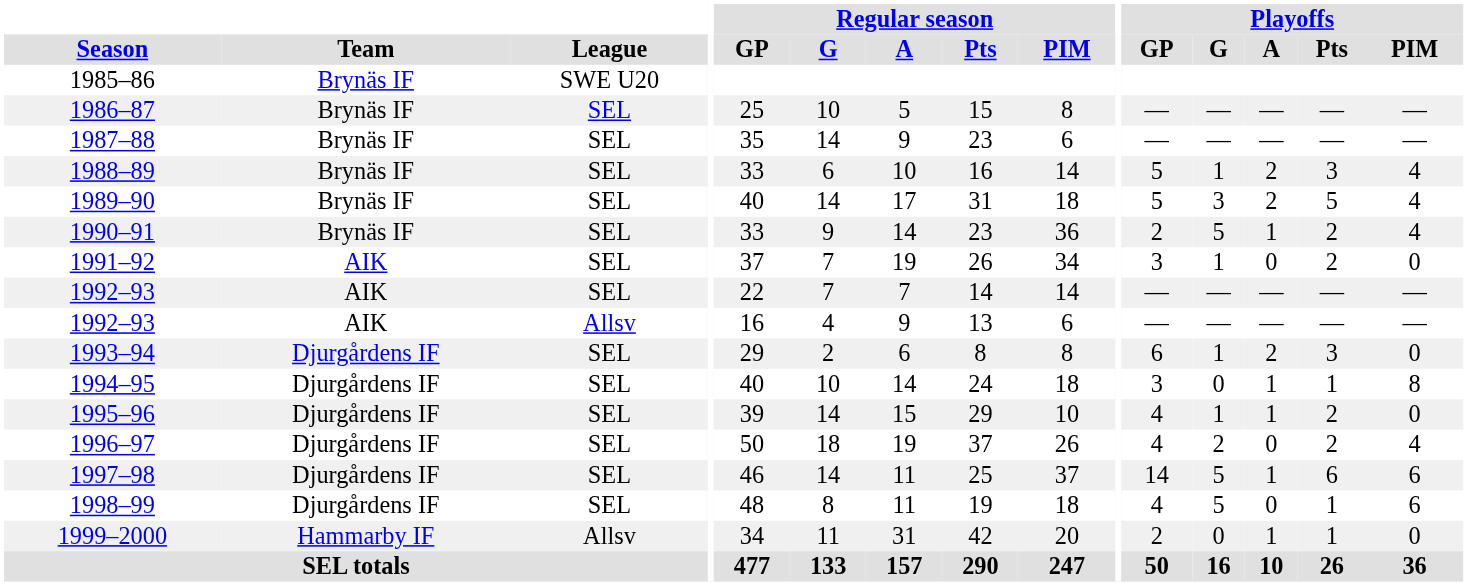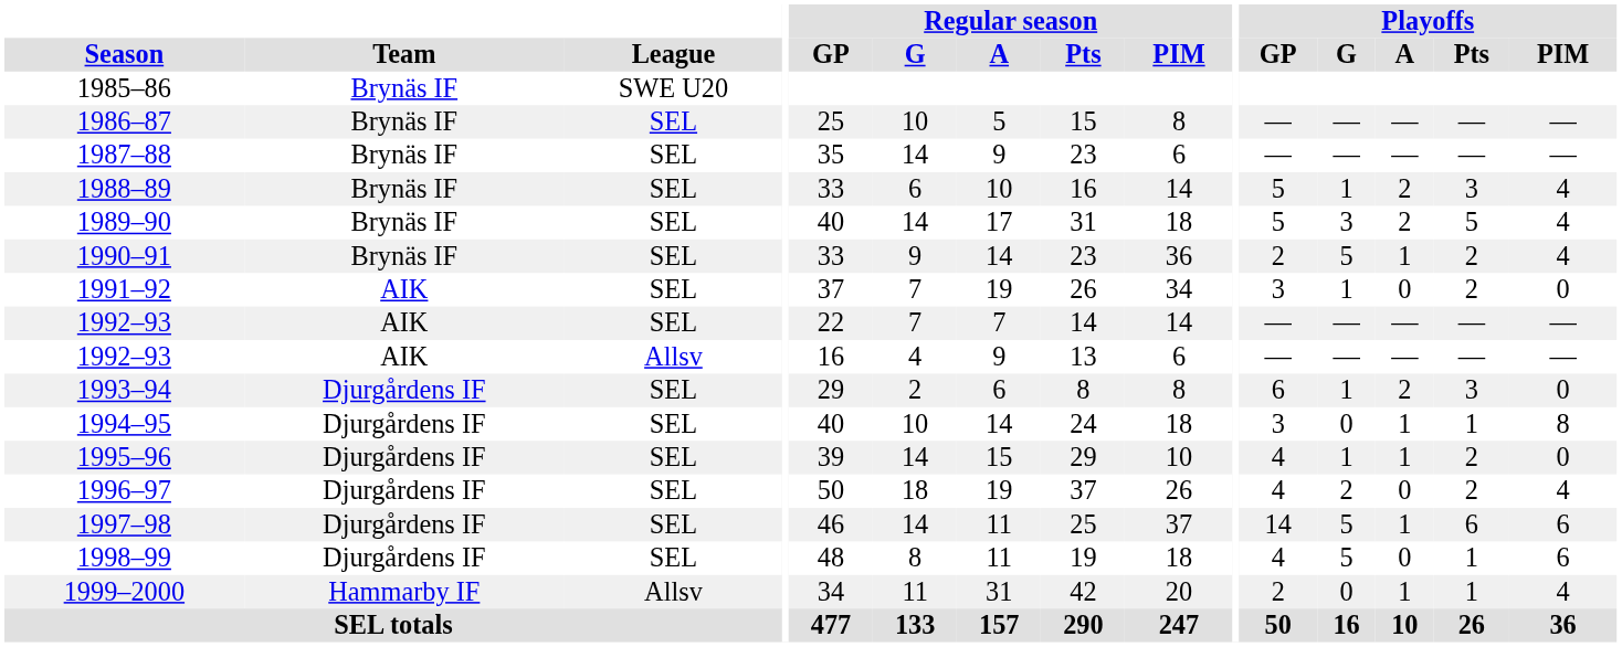1999–2000 | Playoffs / PIM: 0 -> 4
